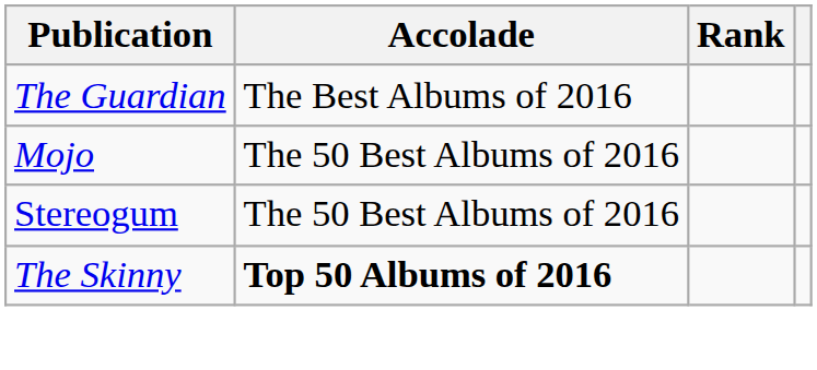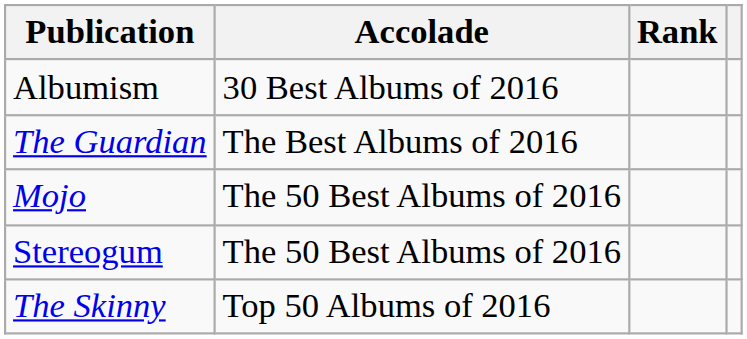+ row: Albumism | 30 Best Albums of 2016
The Skinny | Accolade: bold -> normal
